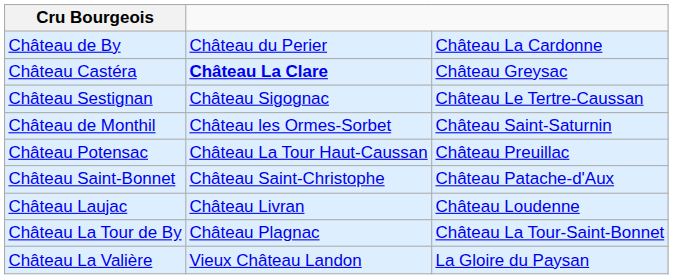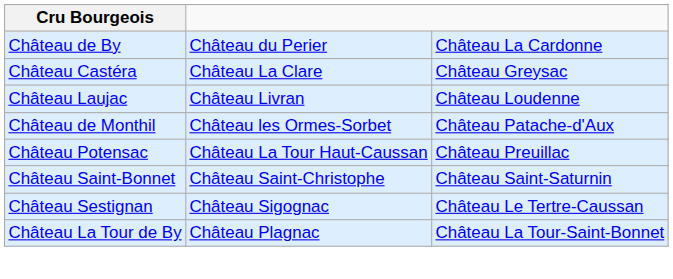Château Castéra | column 2: bold -> normal
rows swapped: Château Laujac <-> Château Sestignan
Château de Monthil | column 3: Château Saint-Saturnin -> Château Patache-d'Aux
Château Saint-Bonnet | column 3: Château Patache-d'Aux -> Château Saint-Saturnin
- row: Château La Valière | Vieux Château Landon | La Gloire du Paysan
